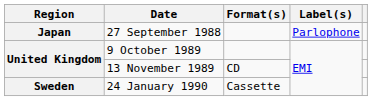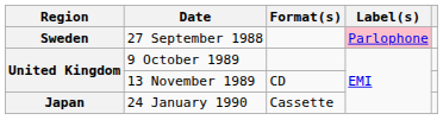27 September 1988 | Region: Japan -> Sweden
27 September 1988 | Label(s): no background -> pink background
24 January 1990 | Region: Sweden -> Japan
